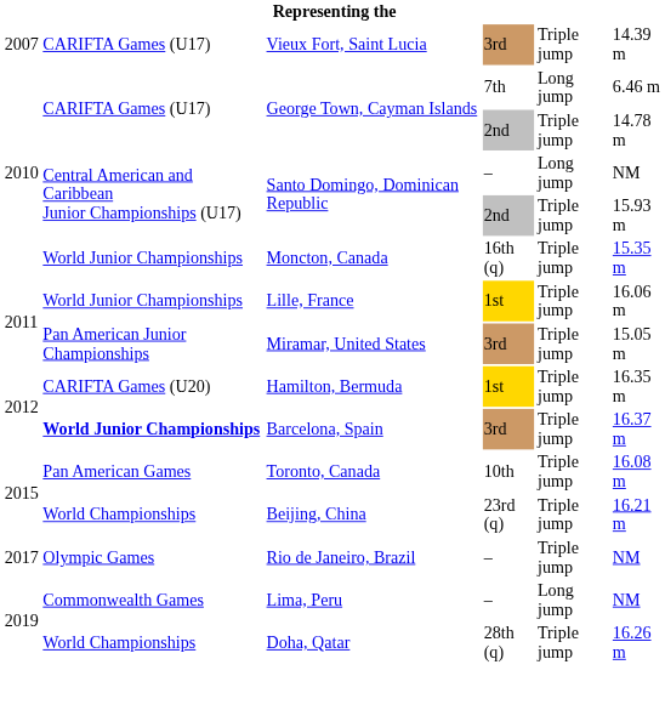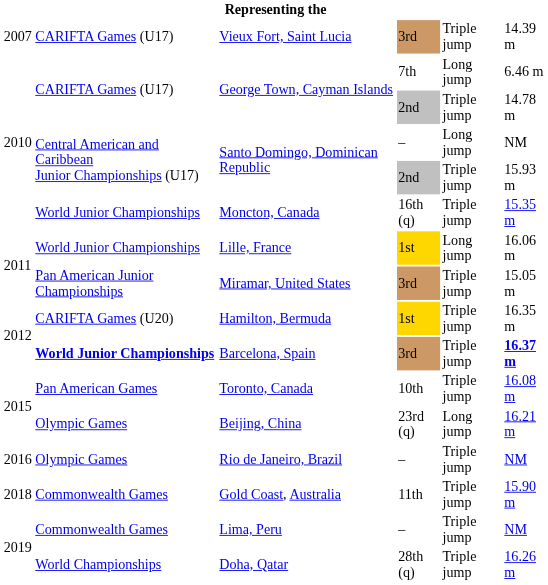Lille, France | column 5: Triple jump -> Long jump
Barcelona, Spain | column 6: normal -> bold
Beijing, China | column 2: World Championships -> Olympic Games
Beijing, China | column 5: Triple jump -> Long jump
Rio de Janeiro, Brazil | column 1: 2017 -> 2016
+ row: 2018 | Commonwealth Games | Gold Coast, Australia | 11th | Triple jump | 15.90 m
Lima, Peru | column 5: Long jump -> Triple jump
